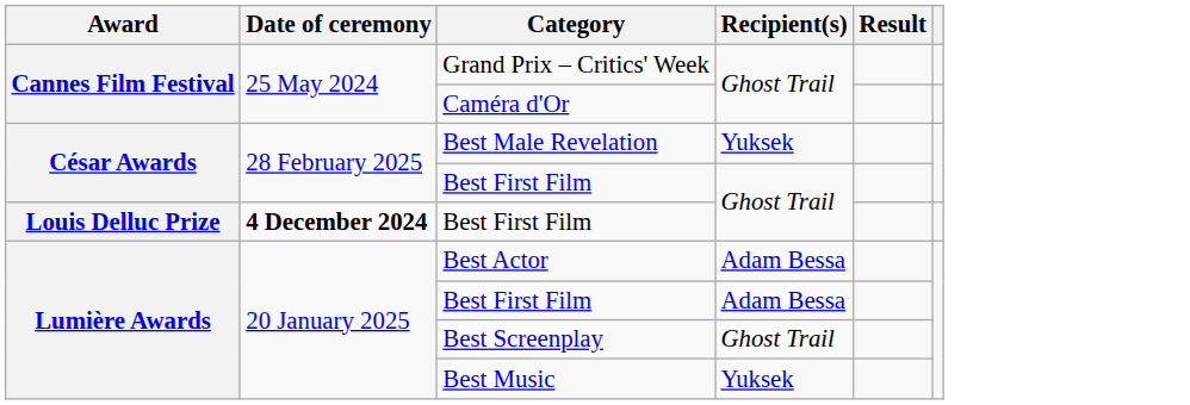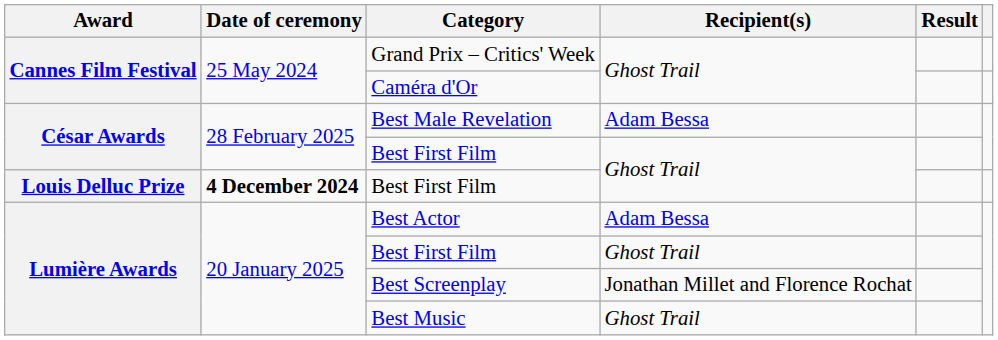Best Male Revelation | Recipient(s): Yuksek -> Adam Bessa
Lumière Awards / Best First Film | Recipient(s): Adam Bessa -> Ghost Trail
Best Screenplay | Recipient(s): Ghost Trail -> Jonathan Millet and Florence Rochat
Best Music | Recipient(s): Yuksek -> Ghost Trail
